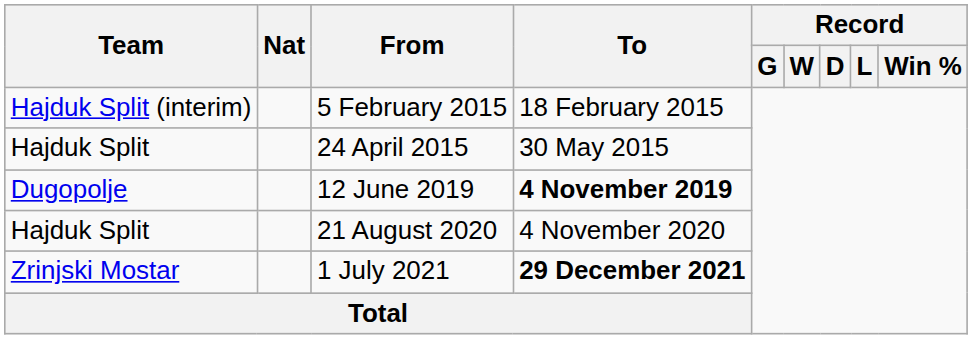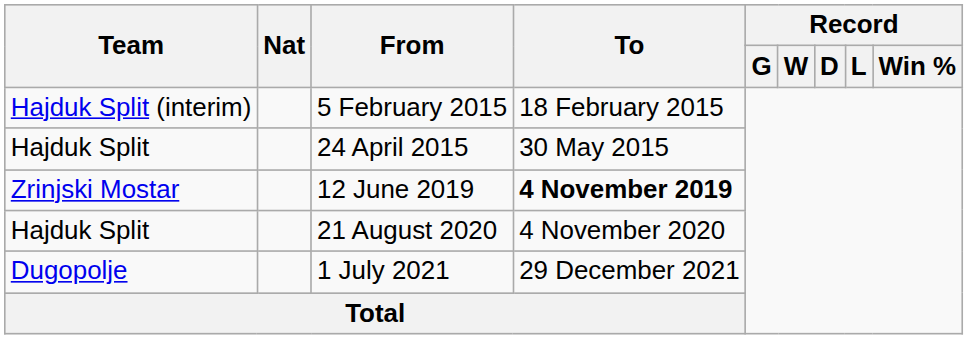12 June 2019 | Team: Dugopolje -> Zrinjski Mostar
1 July 2021 | Team: Zrinjski Mostar -> Dugopolje
1 July 2021 | To: bold -> normal
